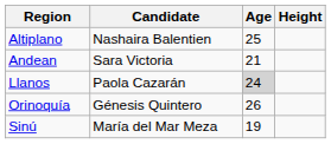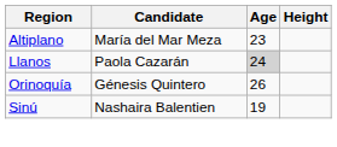Altiplano | Candidate: Nashaira Balentien -> María del Mar Meza
Altiplano | Age: 25 -> 23
- row: Andean | Sara Victoria | 21
Sinú | Candidate: María del Mar Meza -> Nashaira Balentien
